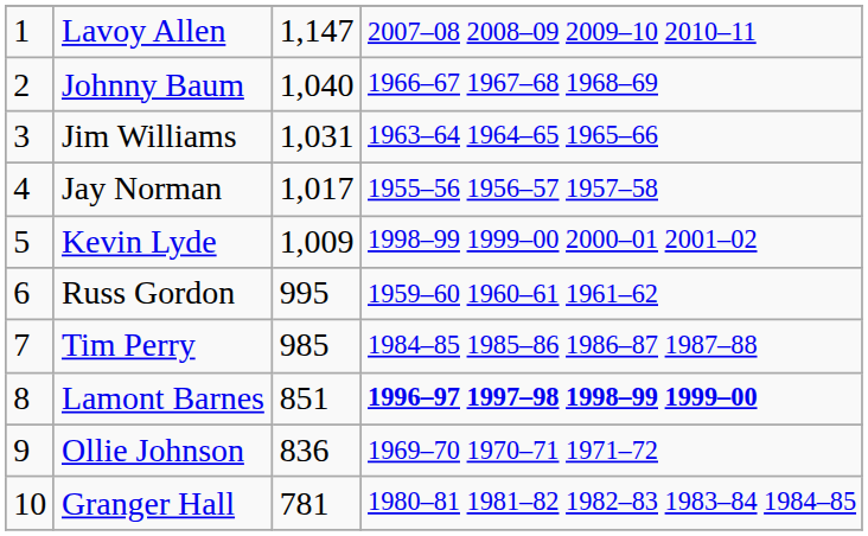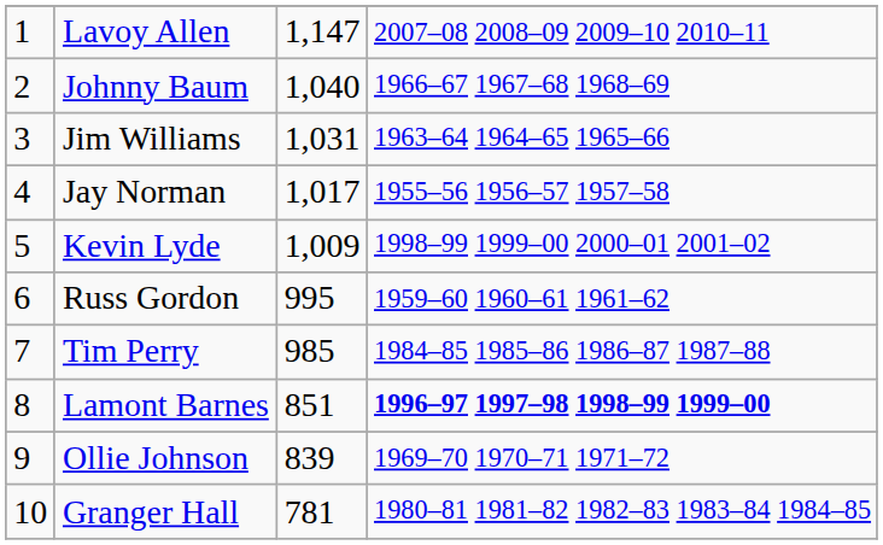Ollie Johnson | column 3: 836 -> 839
